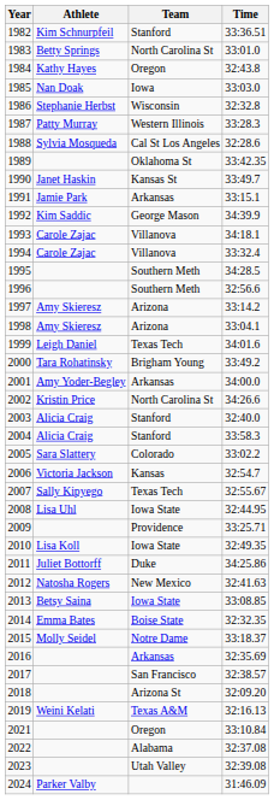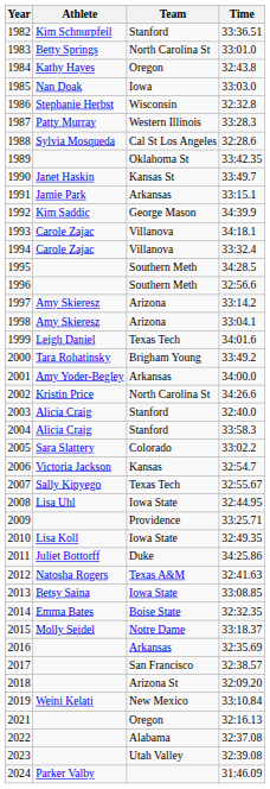2012 | Team: New Mexico -> Texas A&M
2019 | Team: Texas A&M -> New Mexico
2019 | Time: 32:16.13 -> 33:10.84
2021 | Time: 33:10.84 -> 32:16.13
